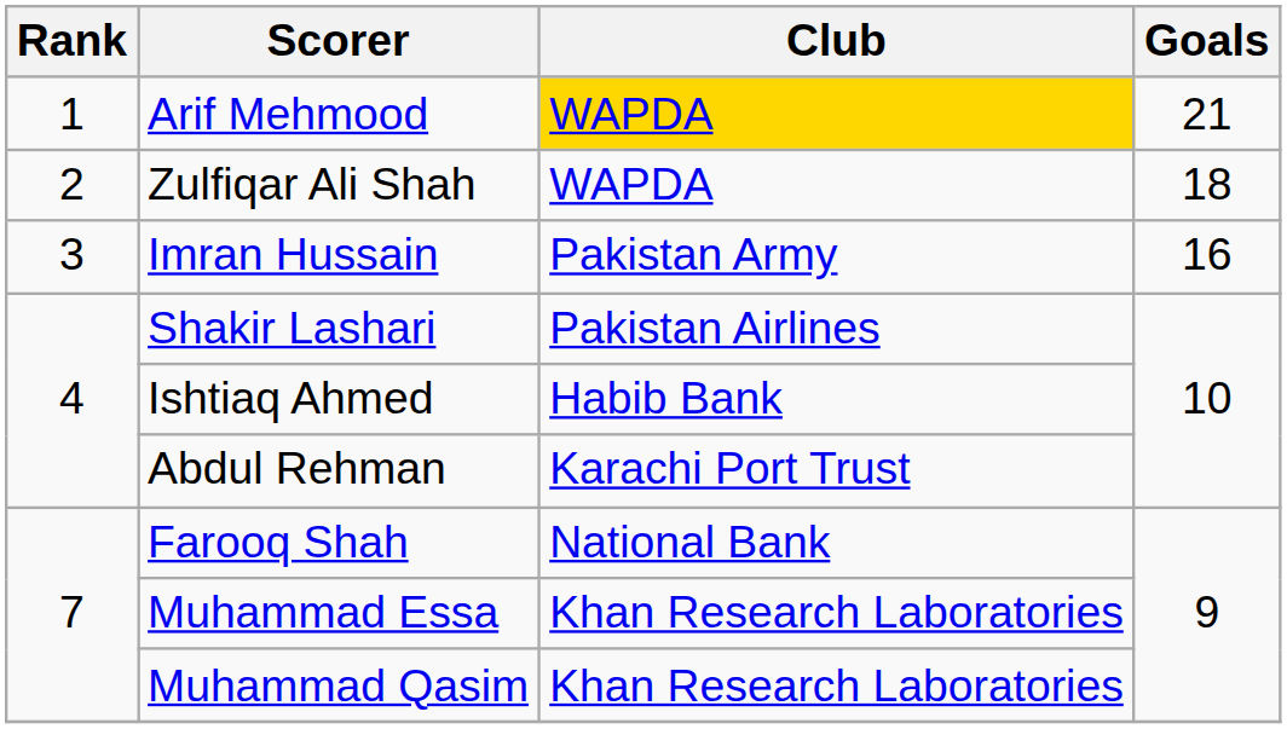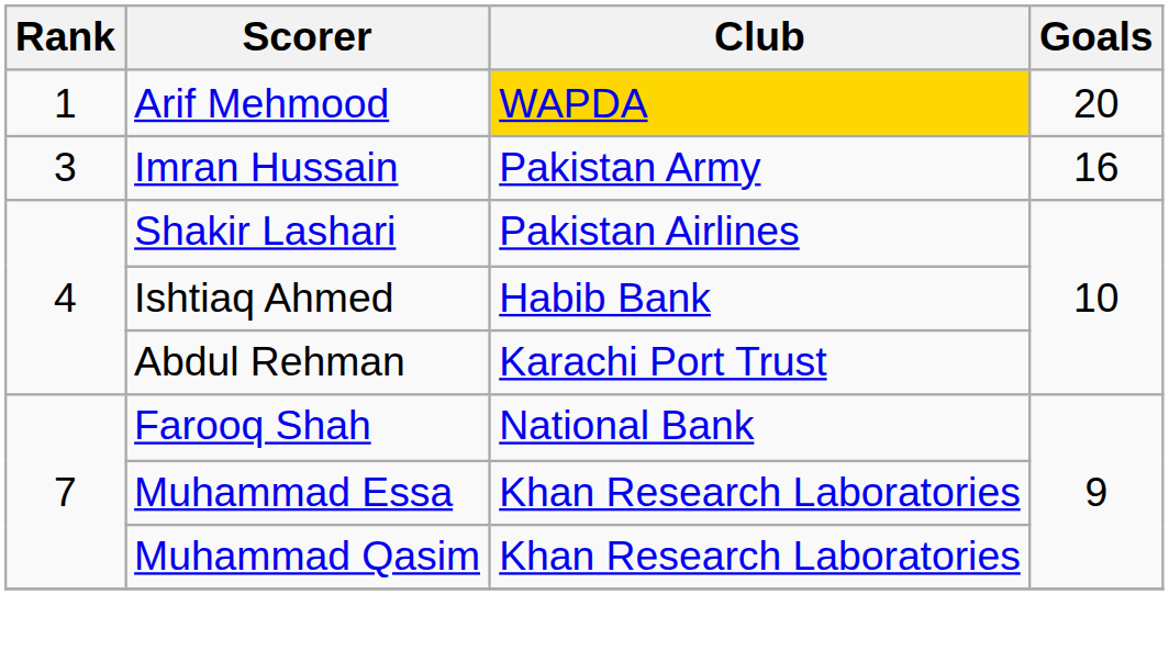Arif Mehmood | Goals: 21 -> 20
- row: 2 | Zulfiqar Ali Shah | WAPDA | 18
